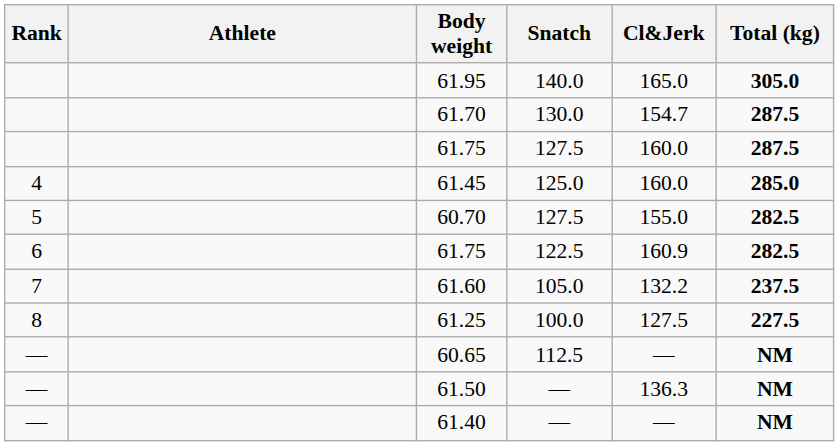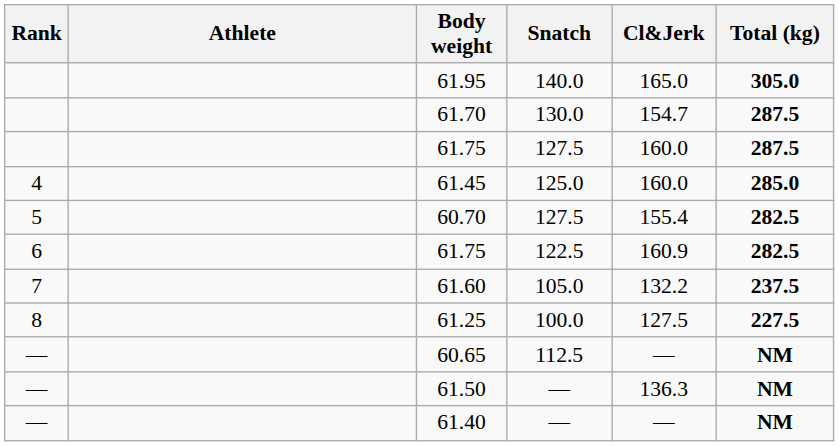60.70 | Cl&Jerk: 155.0 -> 155.4
